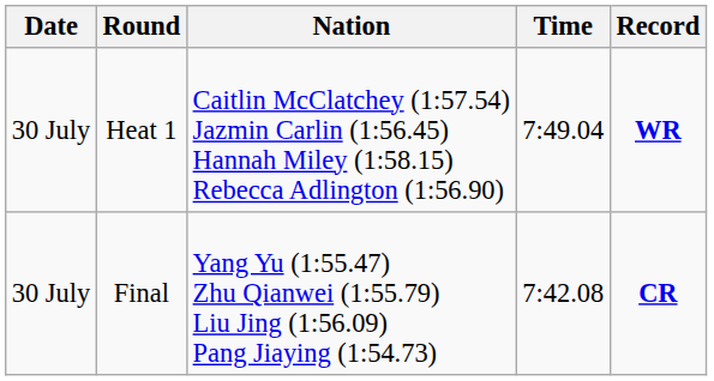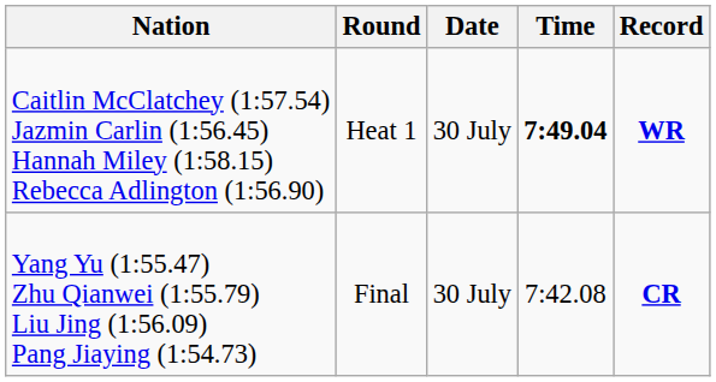columns swapped: Date <-> Nation
Heat 1 | Time: normal -> bold
